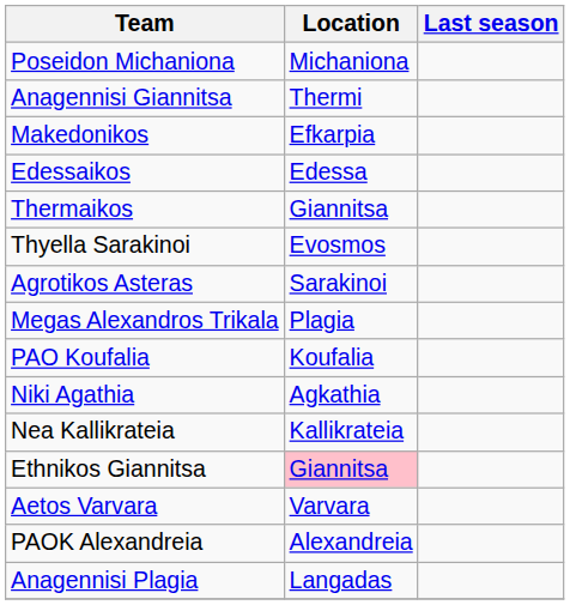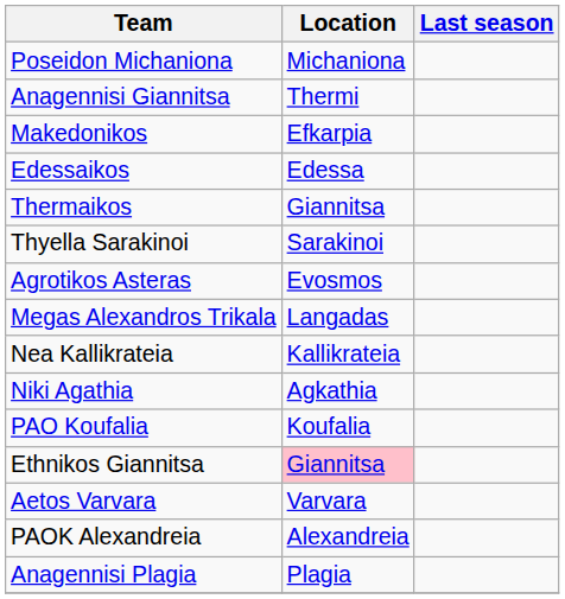Thyella Sarakinoi | Location: Evosmos -> Sarakinoi
Agrotikos Asteras | Location: Sarakinoi -> Evosmos
Megas Alexandros Trikala | Location: Plagia -> Langadas
rows swapped: Nea Kallikrateia <-> PAO Koufalia
Anagennisi Plagia | Location: Langadas -> Plagia
